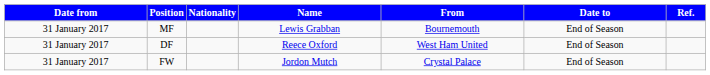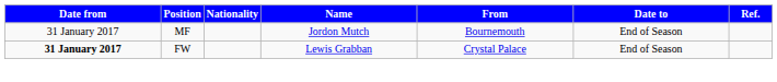MF | Name: Lewis Grabban -> Jordon Mutch
- row: 31 January 2017 | DF | Reece Oxford | West Ham United | End of Season
FW | Date from: normal -> bold
FW | Name: Jordon Mutch -> Lewis Grabban
